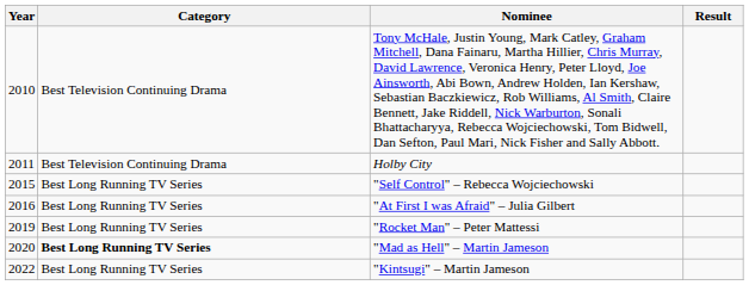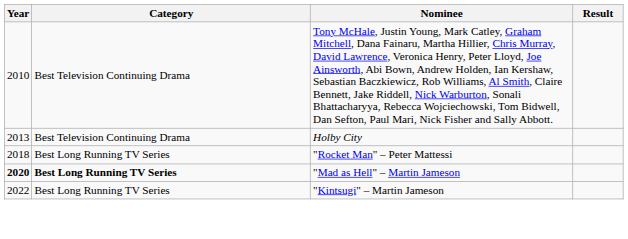Holby City | Year: 2011 -> 2013
- row: 2015 | Best Long Running TV Series | "Self Control" – Rebecca Wojciechowski
- row: 2016 | Best Long Running TV Series | "At First I was Afraid" – Julia Gilbert
"Rocket Man" – Peter Mattessi | Year: 2019 -> 2018
"Mad as Hell" – Martin Jameson | Year: normal -> bold
